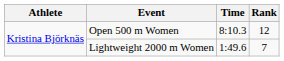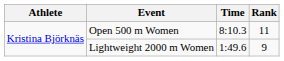Open 500 m Women | Rank: 12 -> 11
Lightweight 2000 m Women | Rank: 7 -> 9
